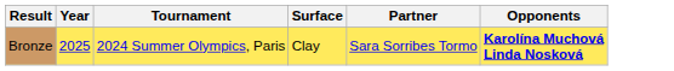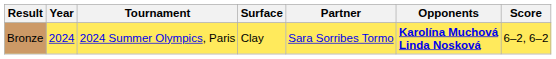+ column: Score | 6–2, 6–2
Bronze | Year: 2025 -> 2024
